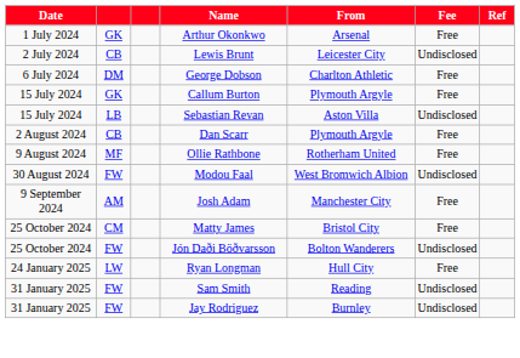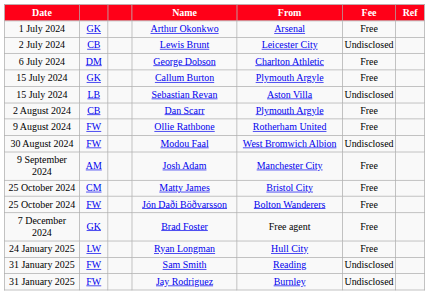Ollie Rathbone | column 2: MF -> FW
Jón Daði Böðvarsson | Fee: Undisclosed -> Free
+ row: 7 December 2024 | GK | Brad Foster | Free agent | Free
